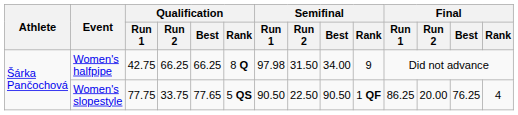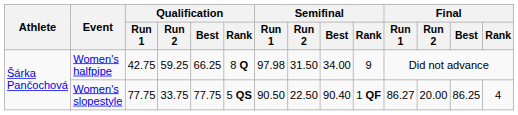Women's halfpipe | Qualification / Run 2: 66.25 -> 59.25
Women's slopestyle | Qualification / Best: 77.65 -> 77.75
Women's slopestyle | Semifinal / Best: 90.50 -> 90.40
Women's slopestyle | Final / Run 1: 86.25 -> 86.27
Women's slopestyle | Final / Best: 76.25 -> 86.25
